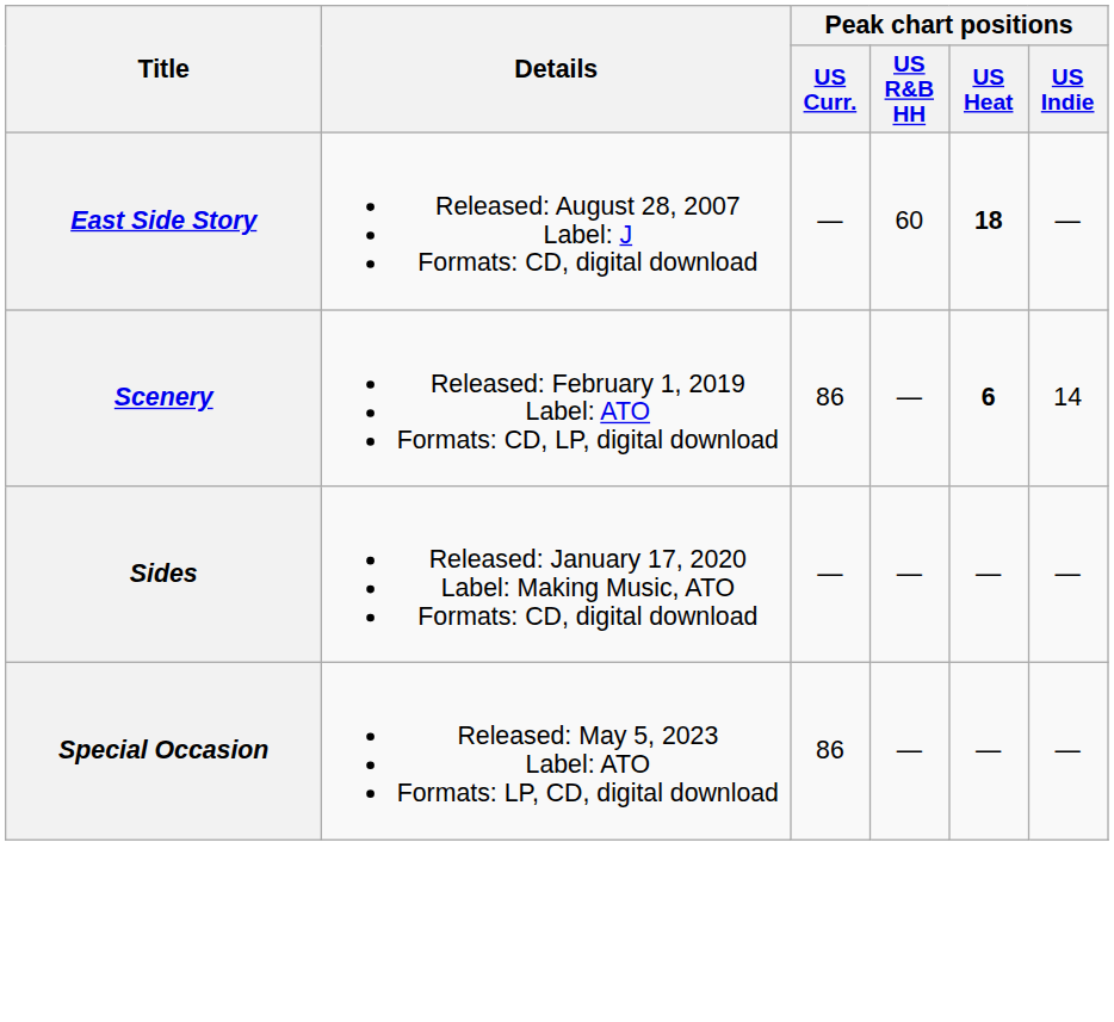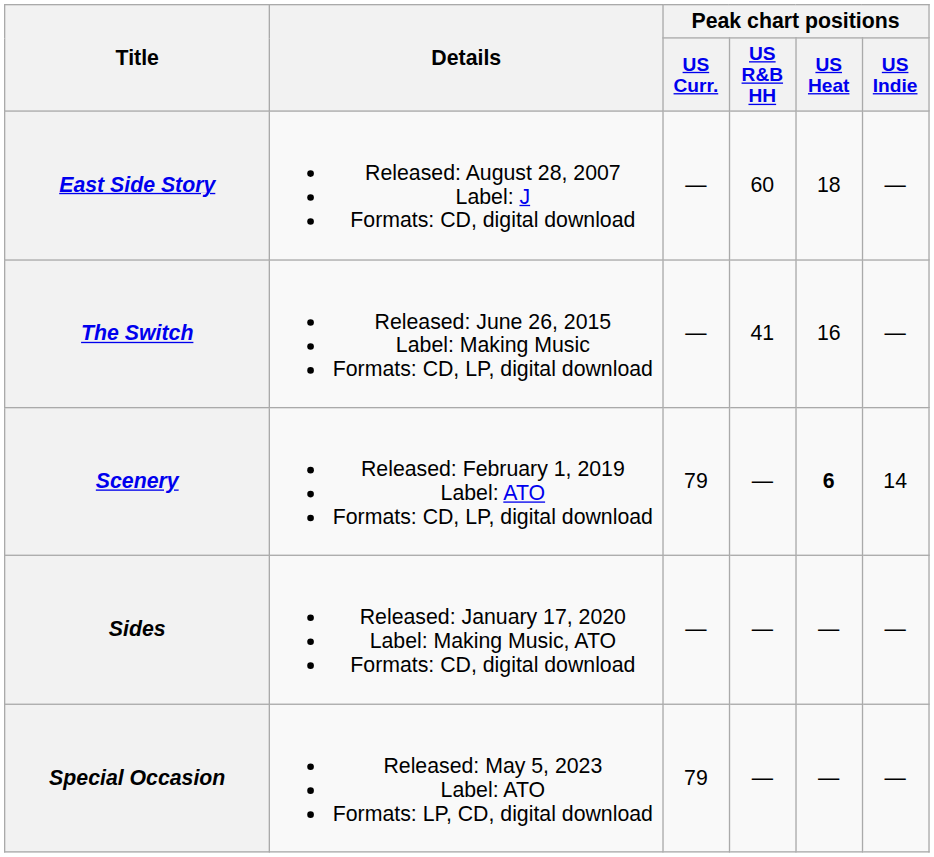East Side Story | Peak chart positions / US Heat: bold -> normal
+ row: The Switch | Released: June 26, 2015 Label: Making Music Formats: CD, LP, digital download | — | 41 | 16 | —
Scenery | Peak chart positions / US Curr.: 86 -> 79
Special Occasion | Peak chart positions / US Curr.: 86 -> 79
